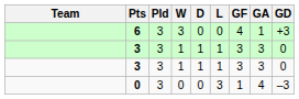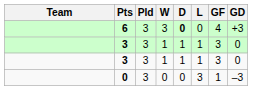- column: GA | 1 | 3 | 3 | 4
6 | D: normal -> bold
